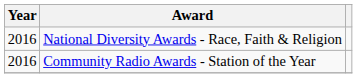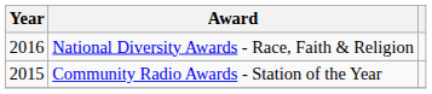Community Radio Awards - Station of the Year | Year: 2016 -> 2015
